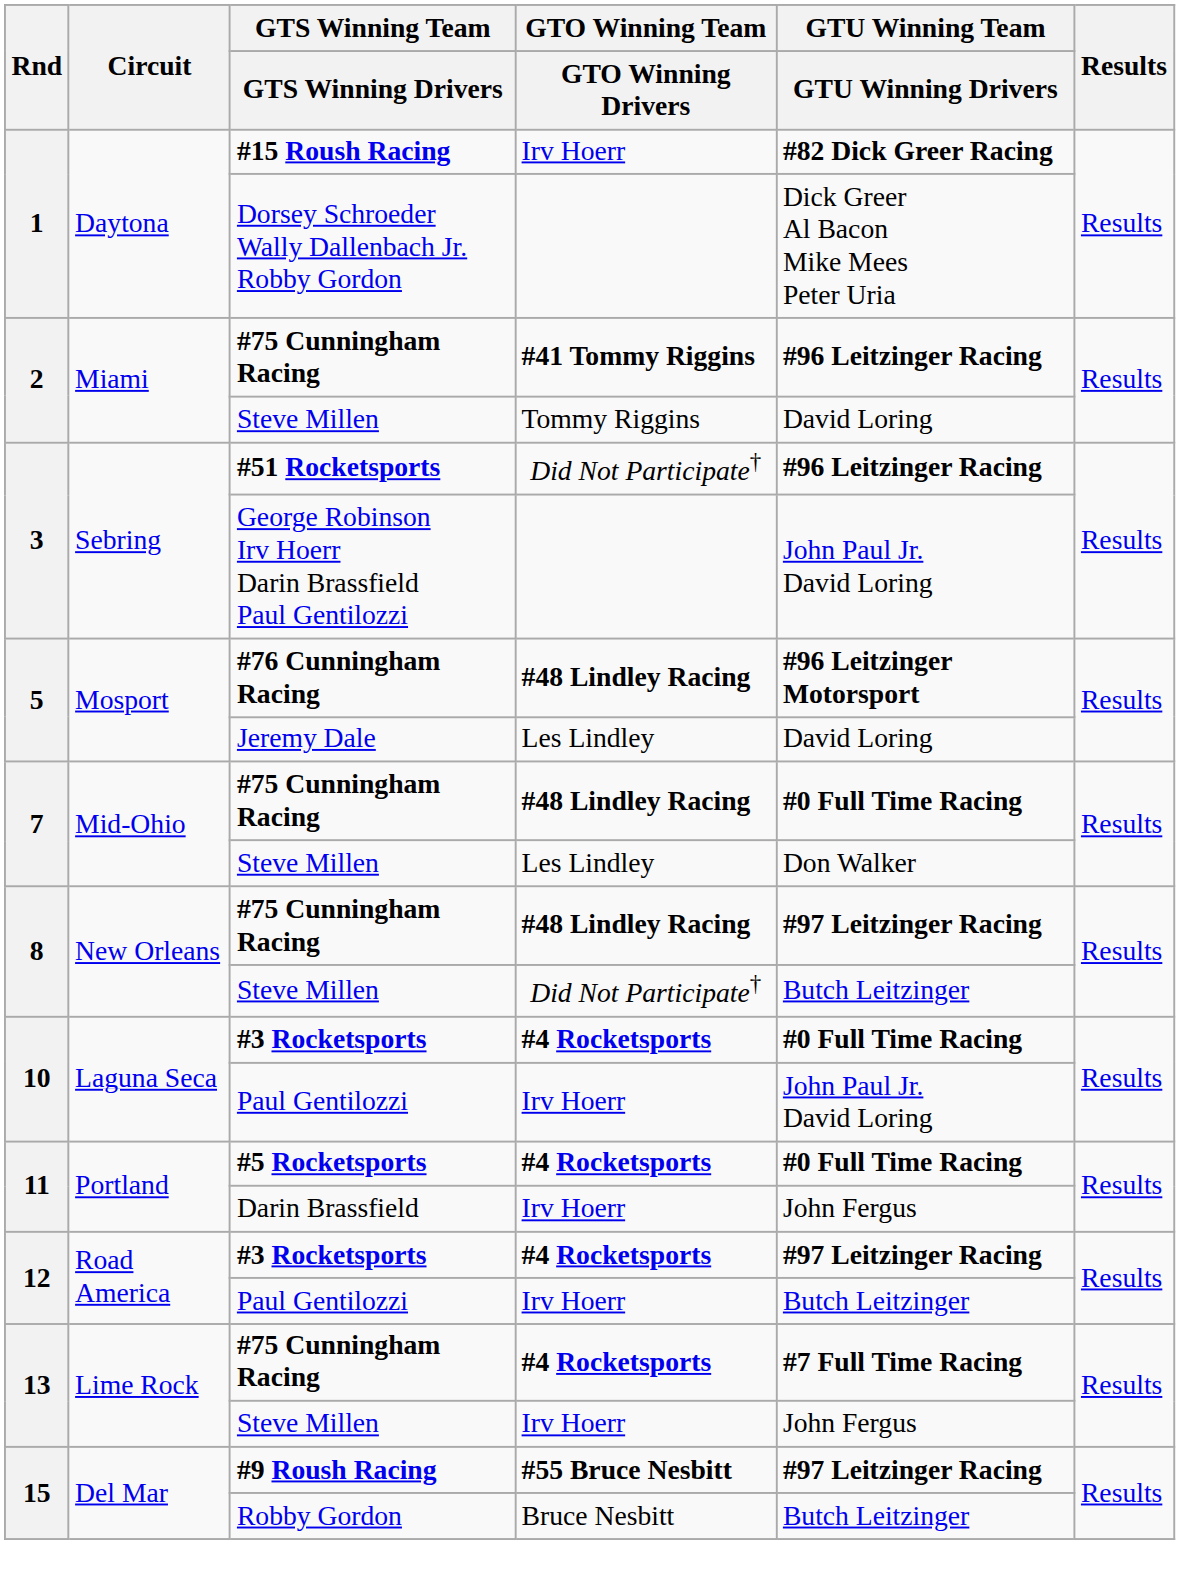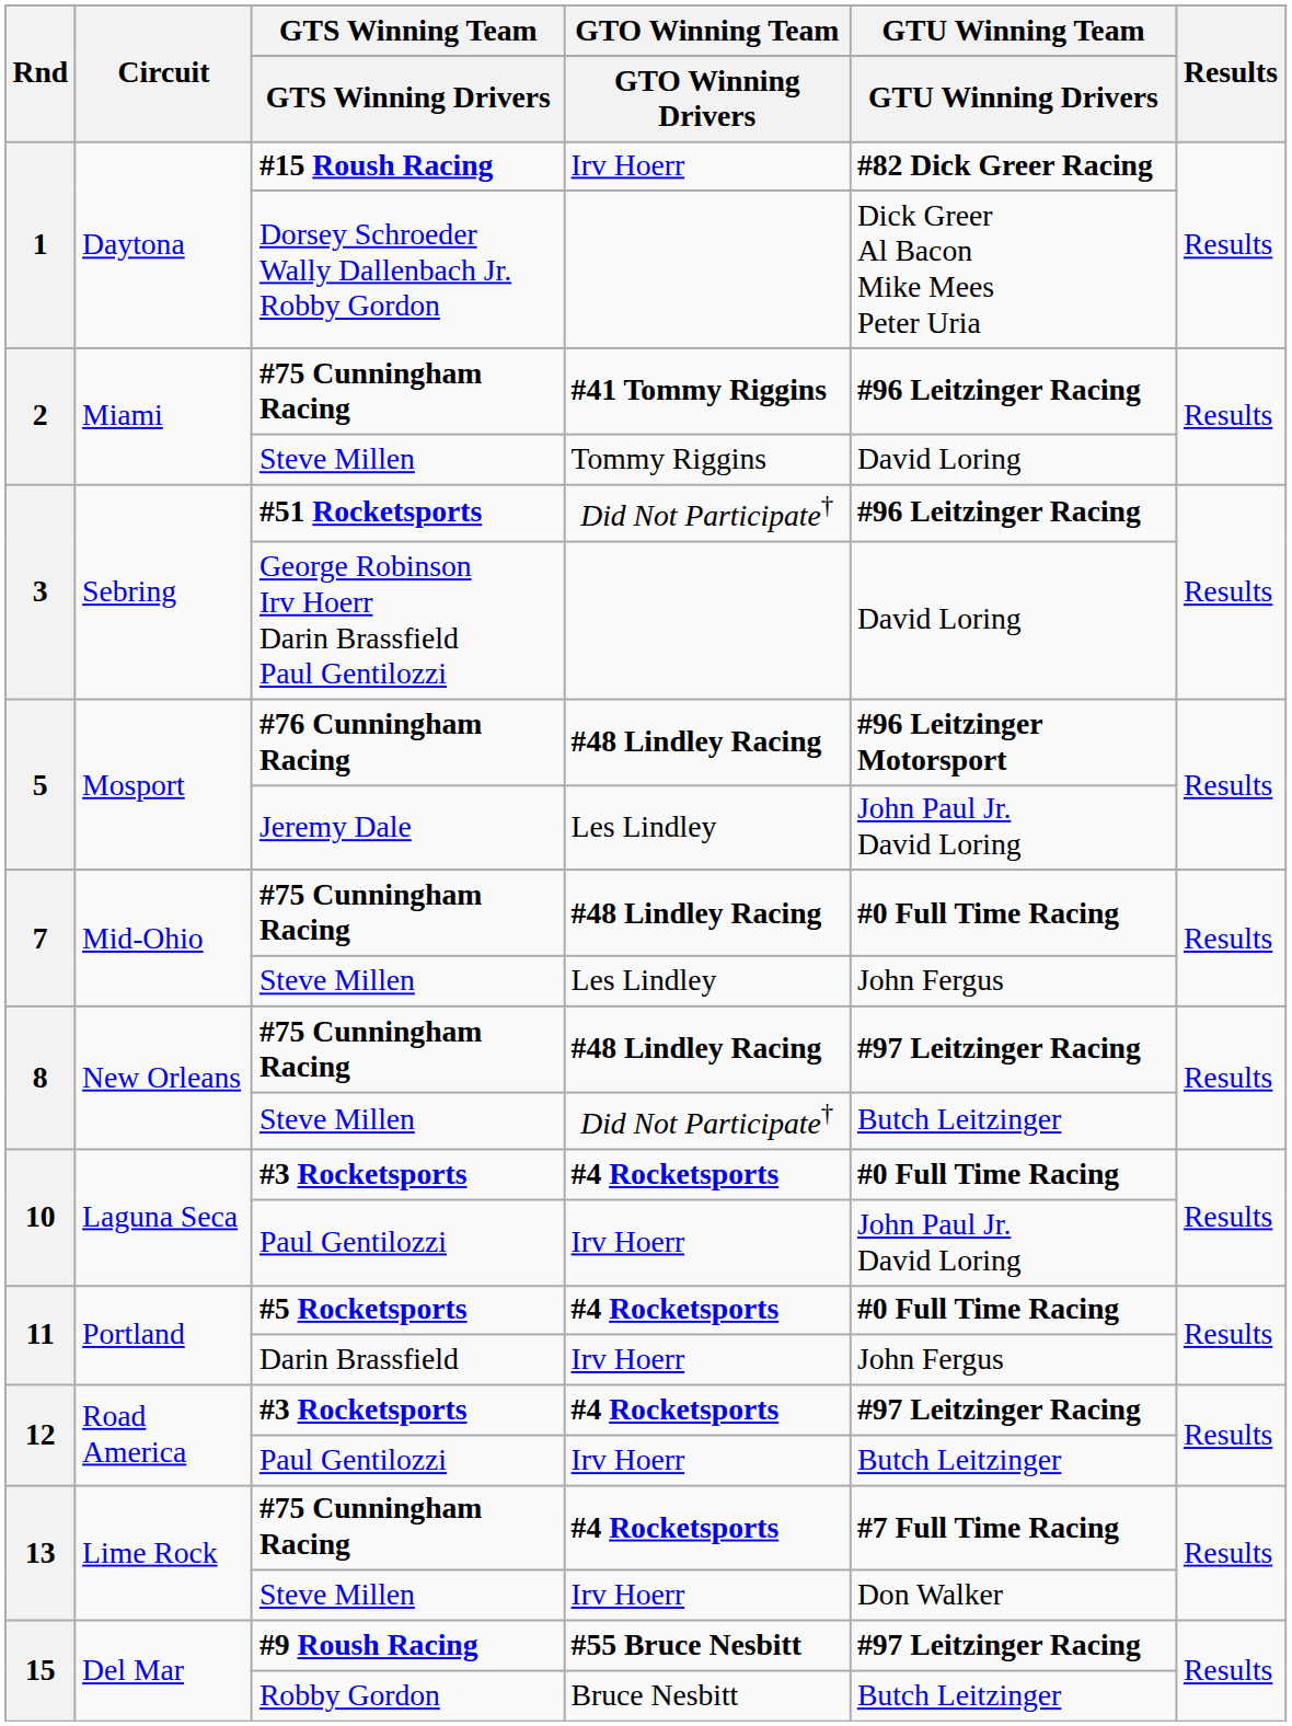George Robinson Irv Hoerr Darin Brassfield Paul Gentilozzi | GTU Winning Team / GTU Winning Drivers: John Paul Jr. David Loring -> David Loring
Jeremy Dale | GTU Winning Team / GTU Winning Drivers: David Loring -> John Paul Jr. David Loring
7 / Steve Millen | GTU Winning Team / GTU Winning Drivers: Don Walker -> John Fergus
13 / Steve Millen | GTU Winning Team / GTU Winning Drivers: John Fergus -> Don Walker
